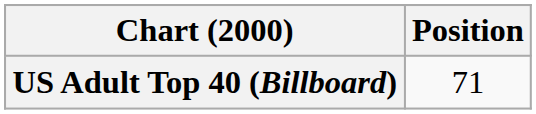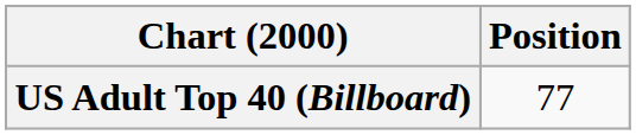US Adult Top 40 (Billboard) | Position: 71 -> 77
